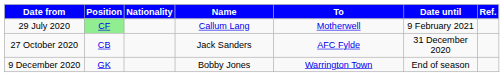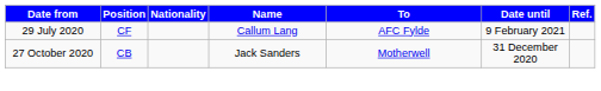29 July 2020 | Position: lightgreen background -> no background
29 July 2020 | To: Motherwell -> AFC Fylde
27 October 2020 | To: AFC Fylde -> Motherwell
- row: 9 December 2020 | GK | Bobby Jones | Warrington Town | End of season
